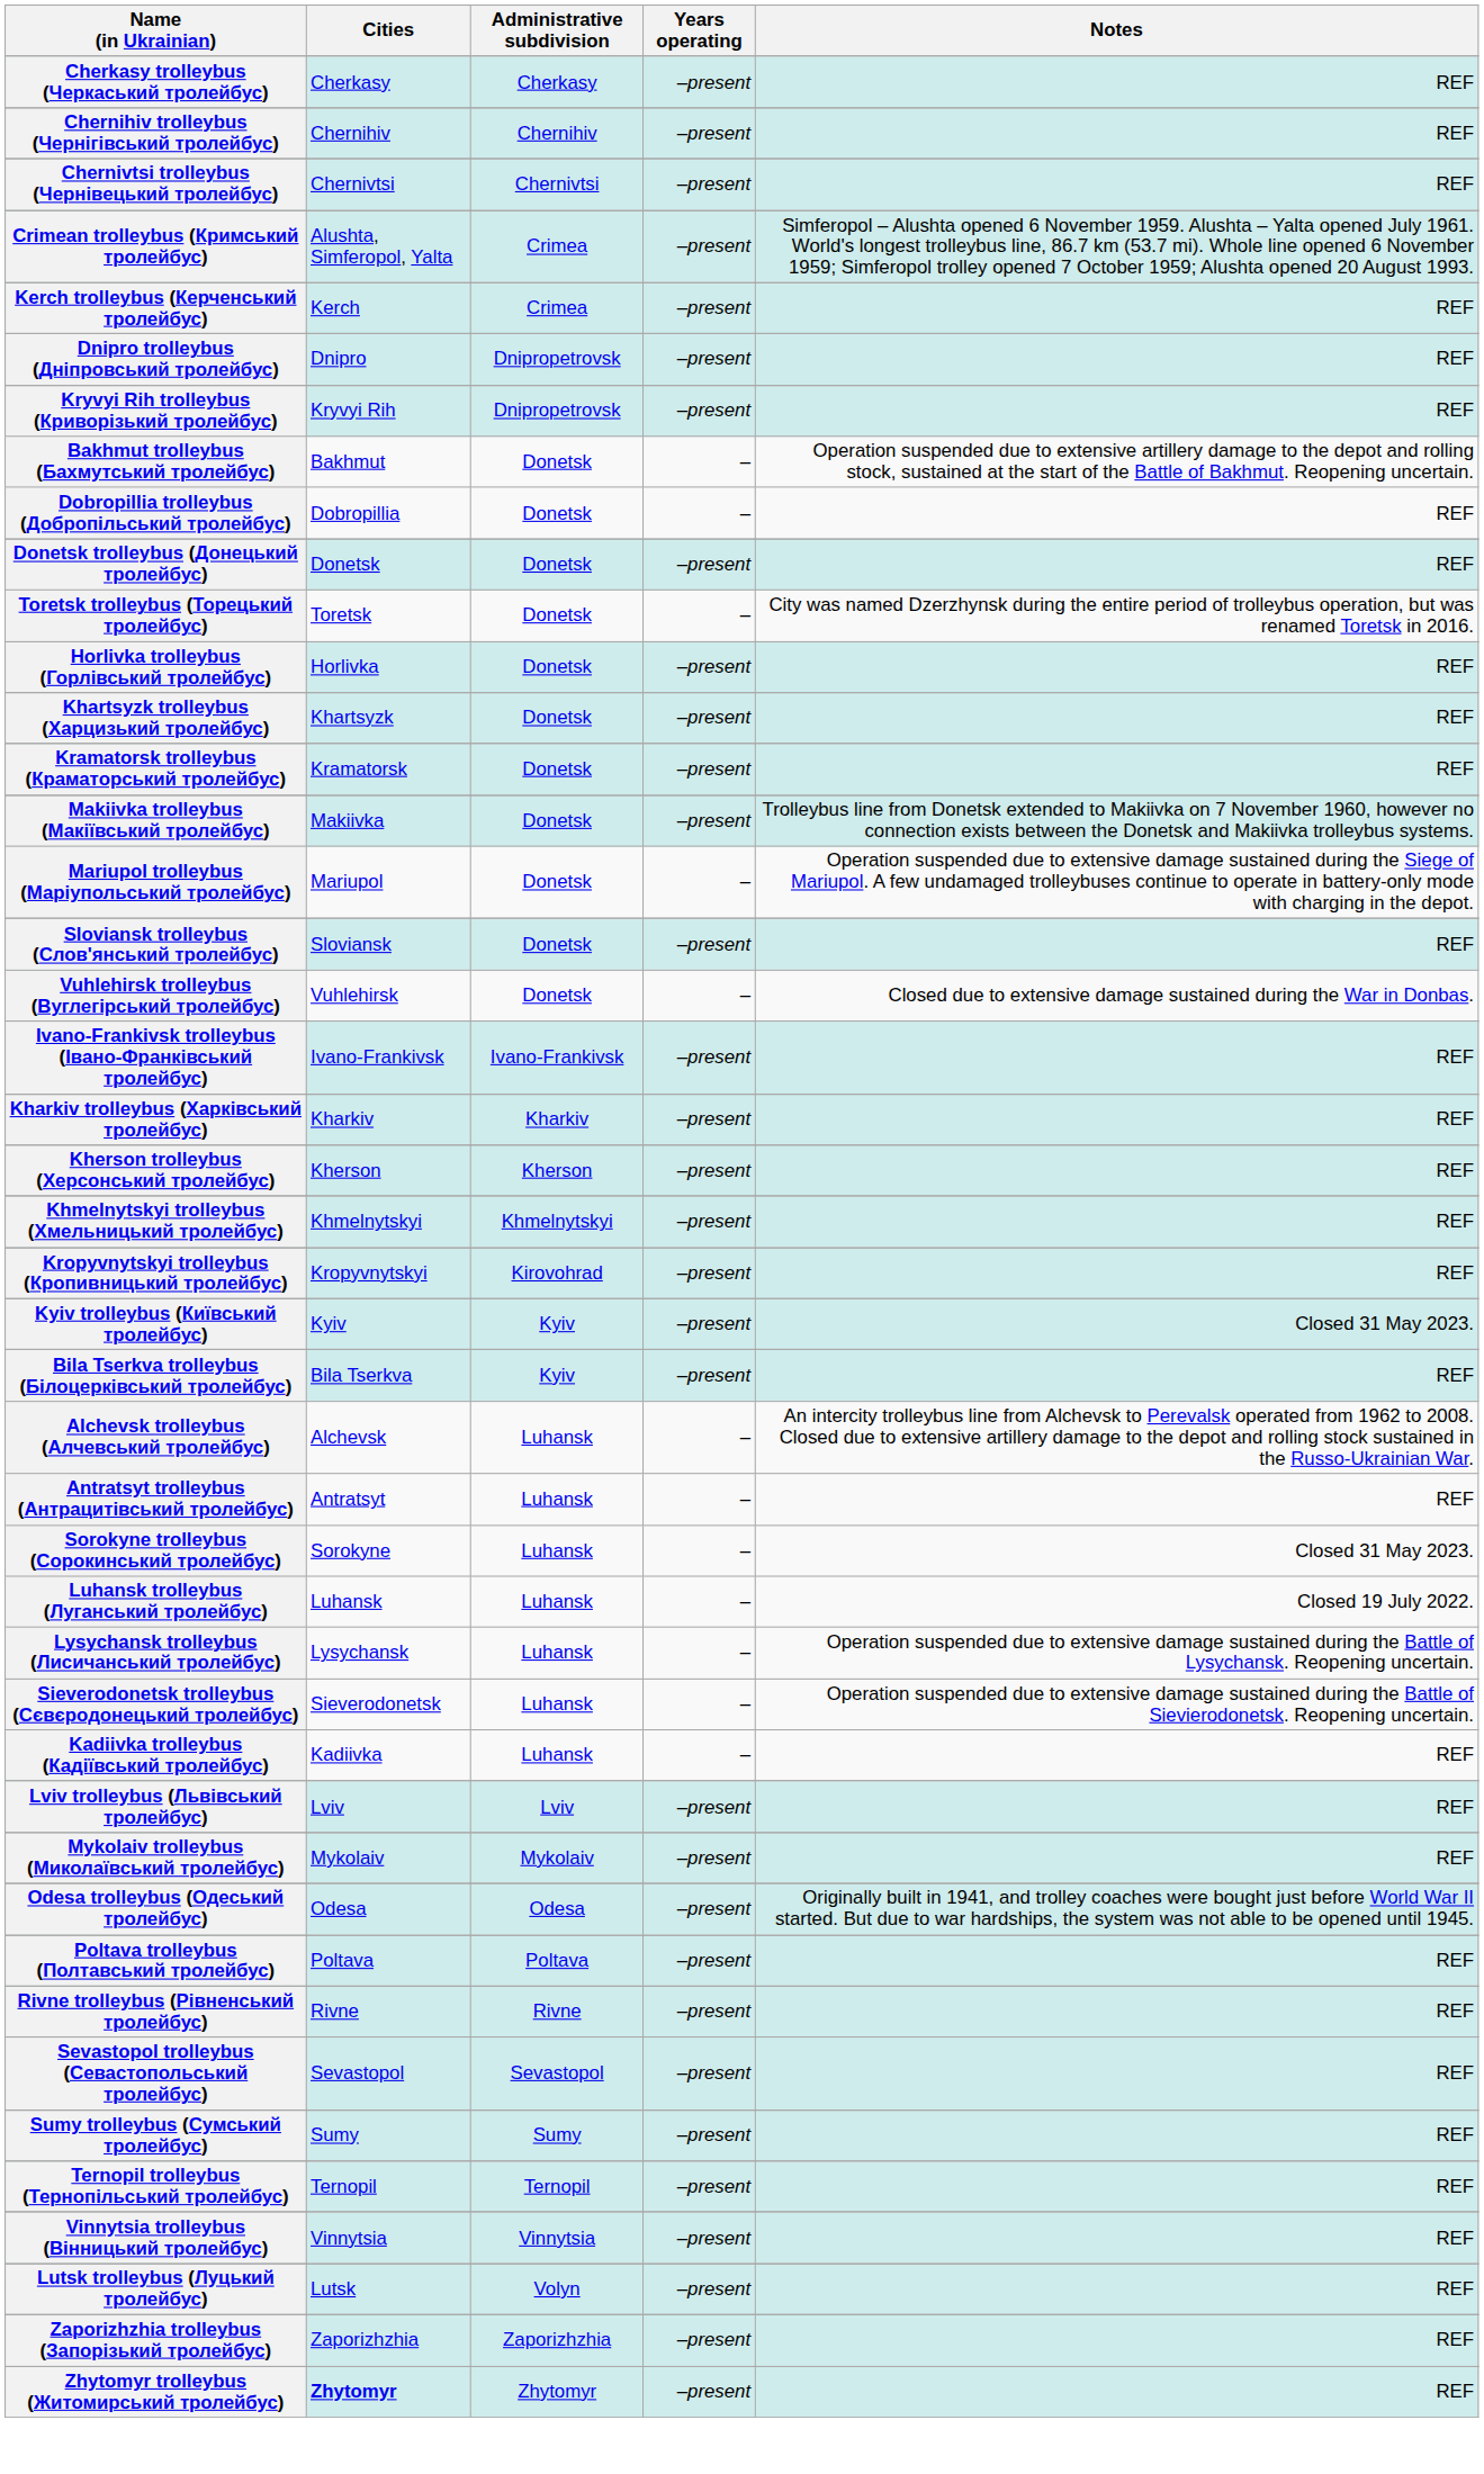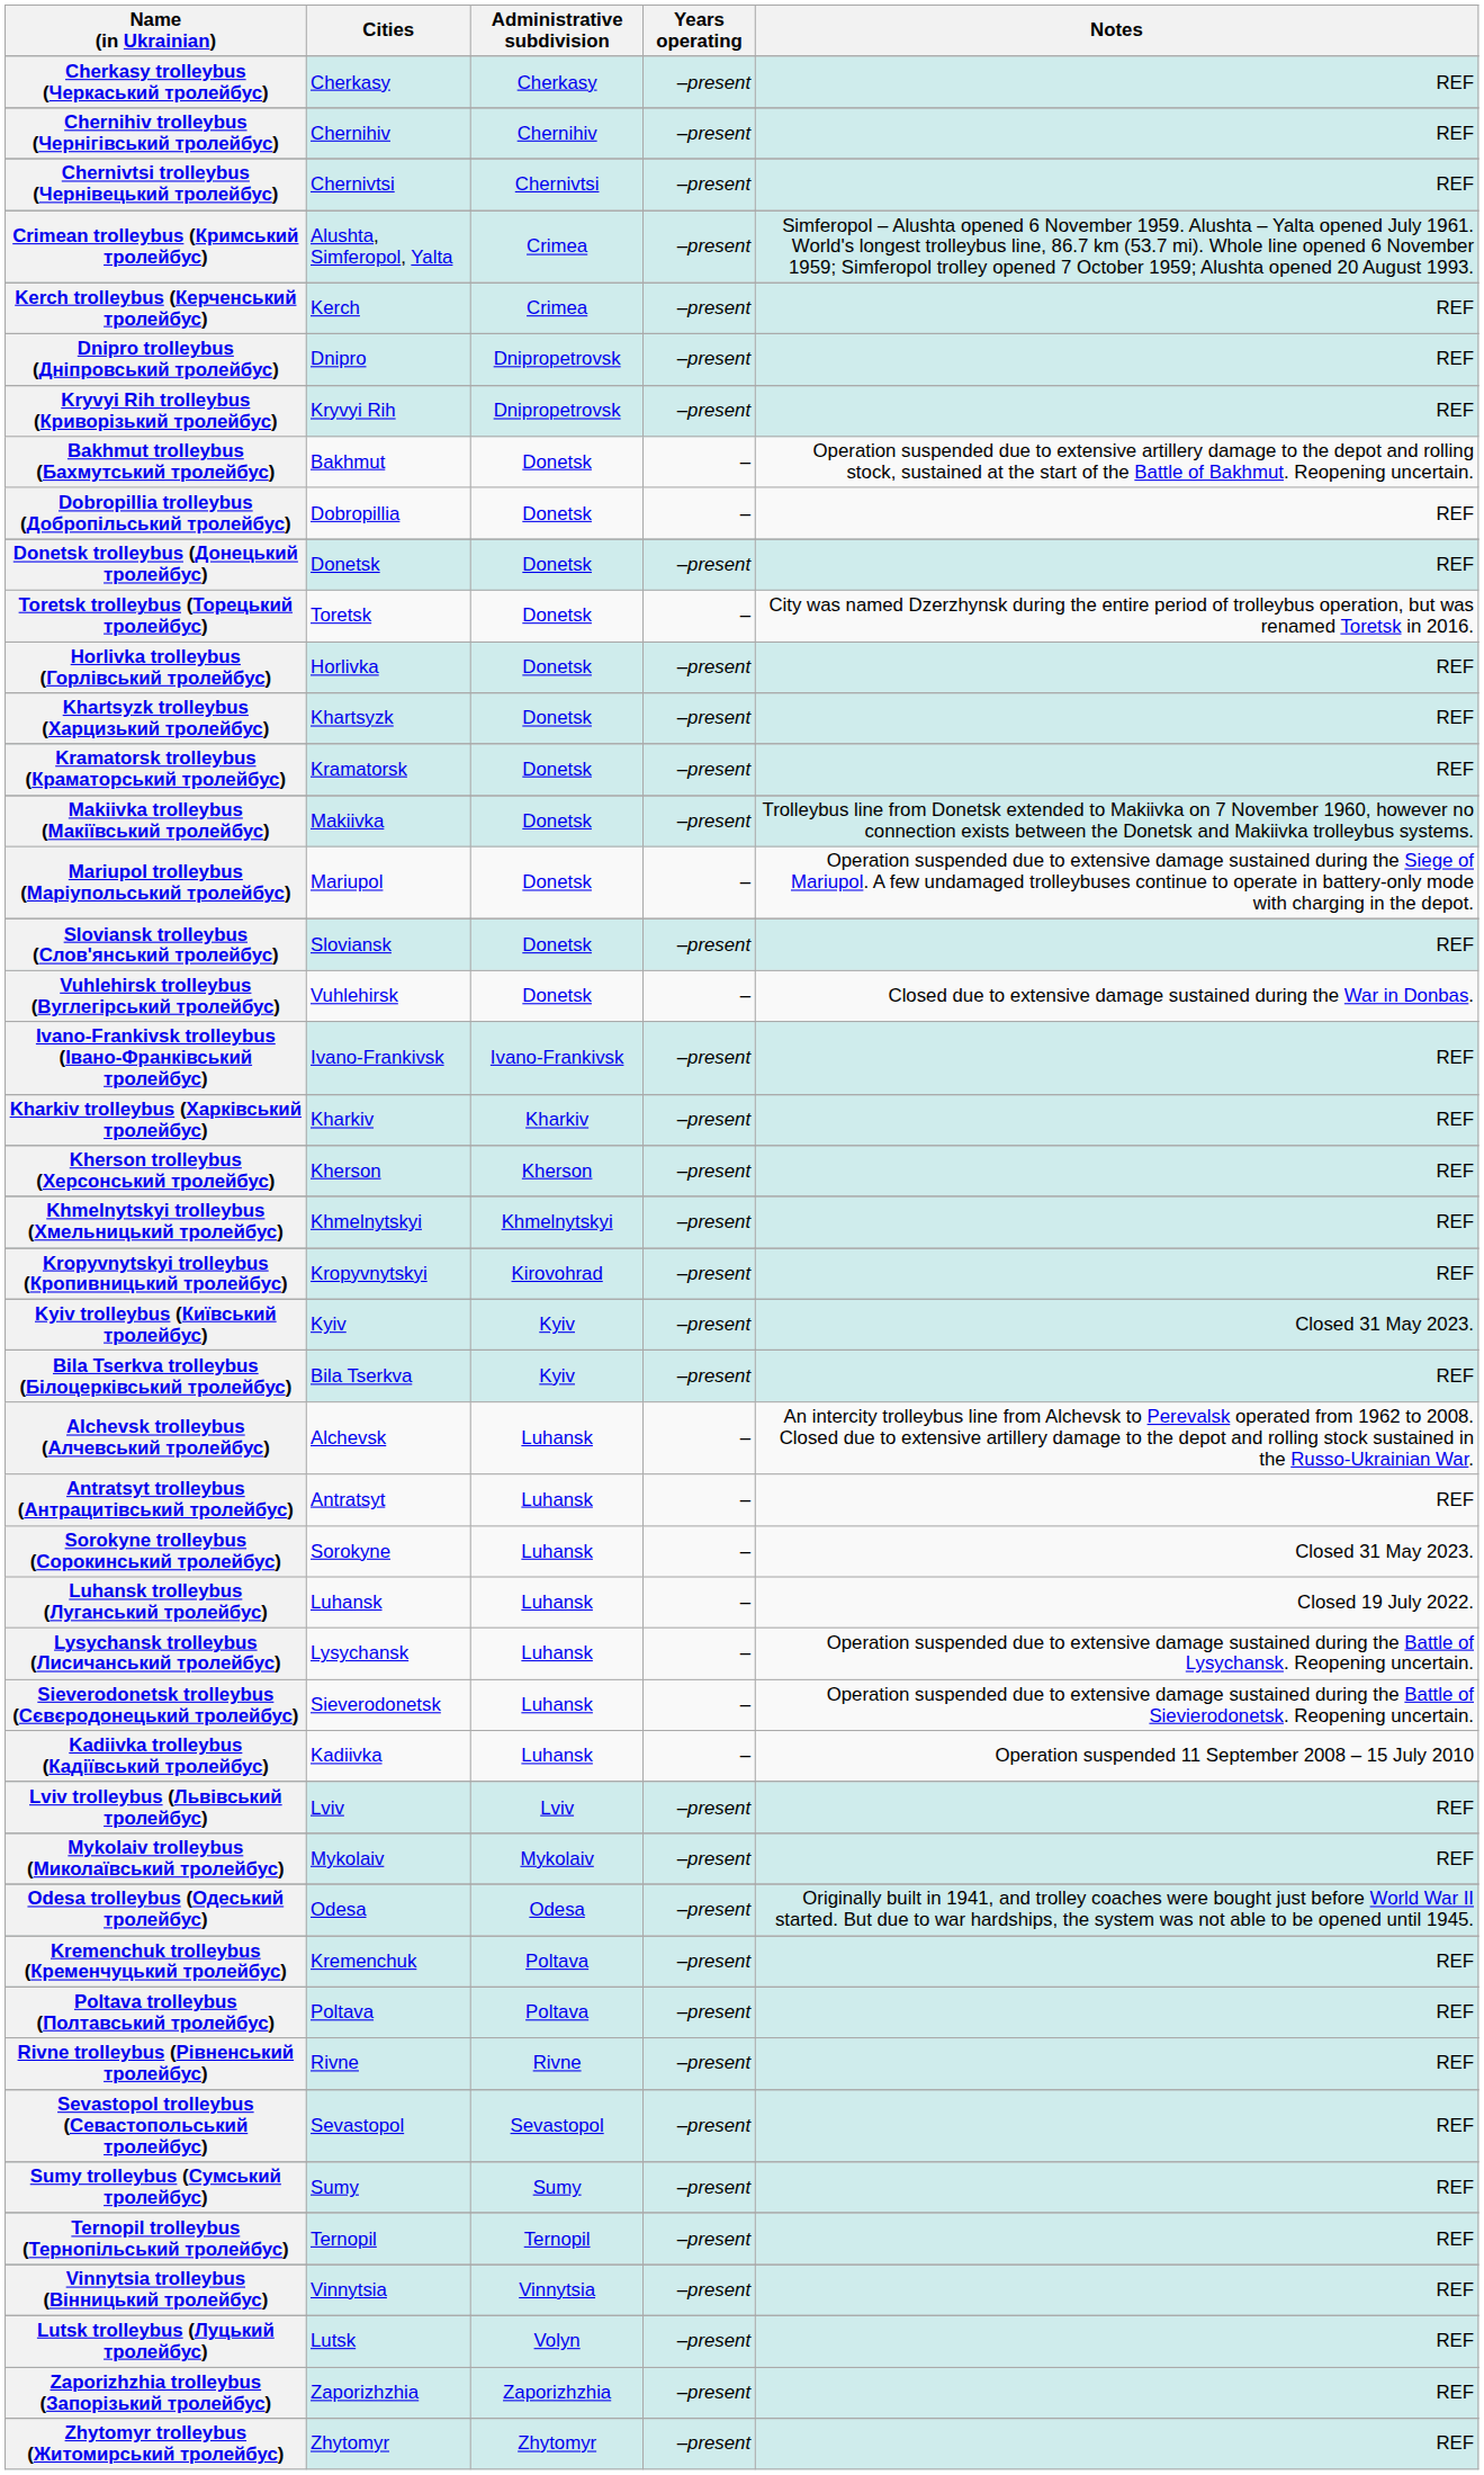Kadiivka trolleybus (Кадіївський тролейбус) | Notes: REF -> Operation suspended 11 September 2008 – 15 July 2010
+ row: Kremenchuk trolleybus (Кременчуцький тролейбус) | Kremenchuk | Poltava | –present | REF
Zhytomyr trolleybus (Житомирський тролейбус) | Cities: bold -> normal
